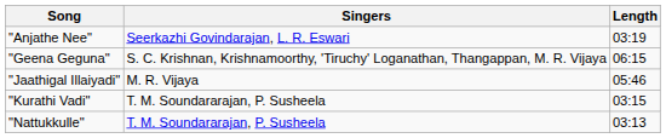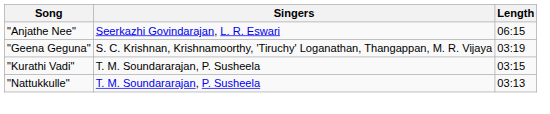"Anjathe Nee" | Length: 03:19 -> 06:15
"Geena Geguna" | Length: 06:15 -> 03:19
- row: "Jaathigal Illaiyadi" | M. R. Vijaya | 05:46
